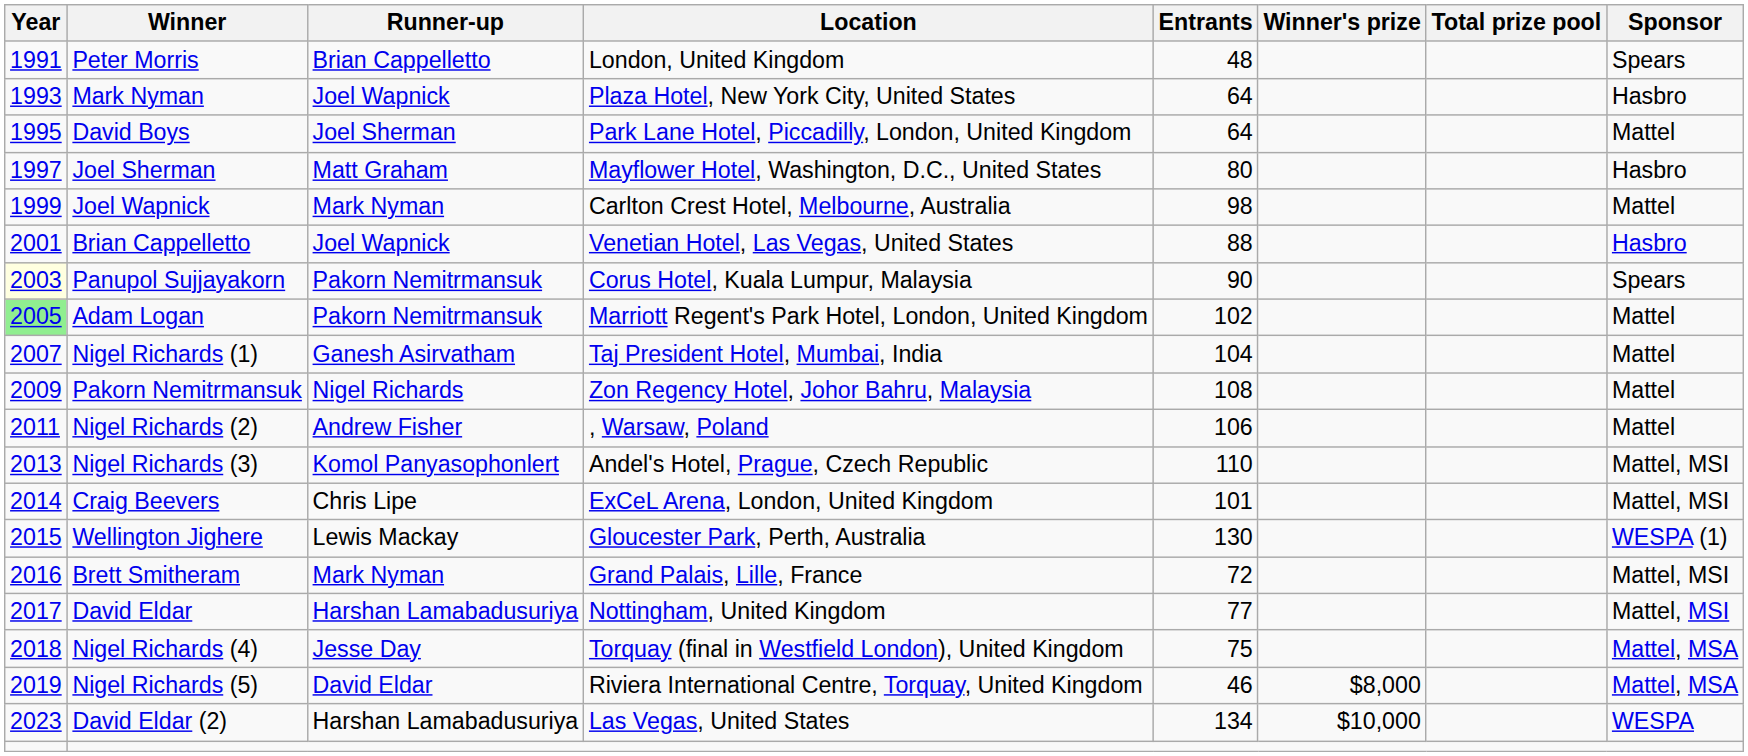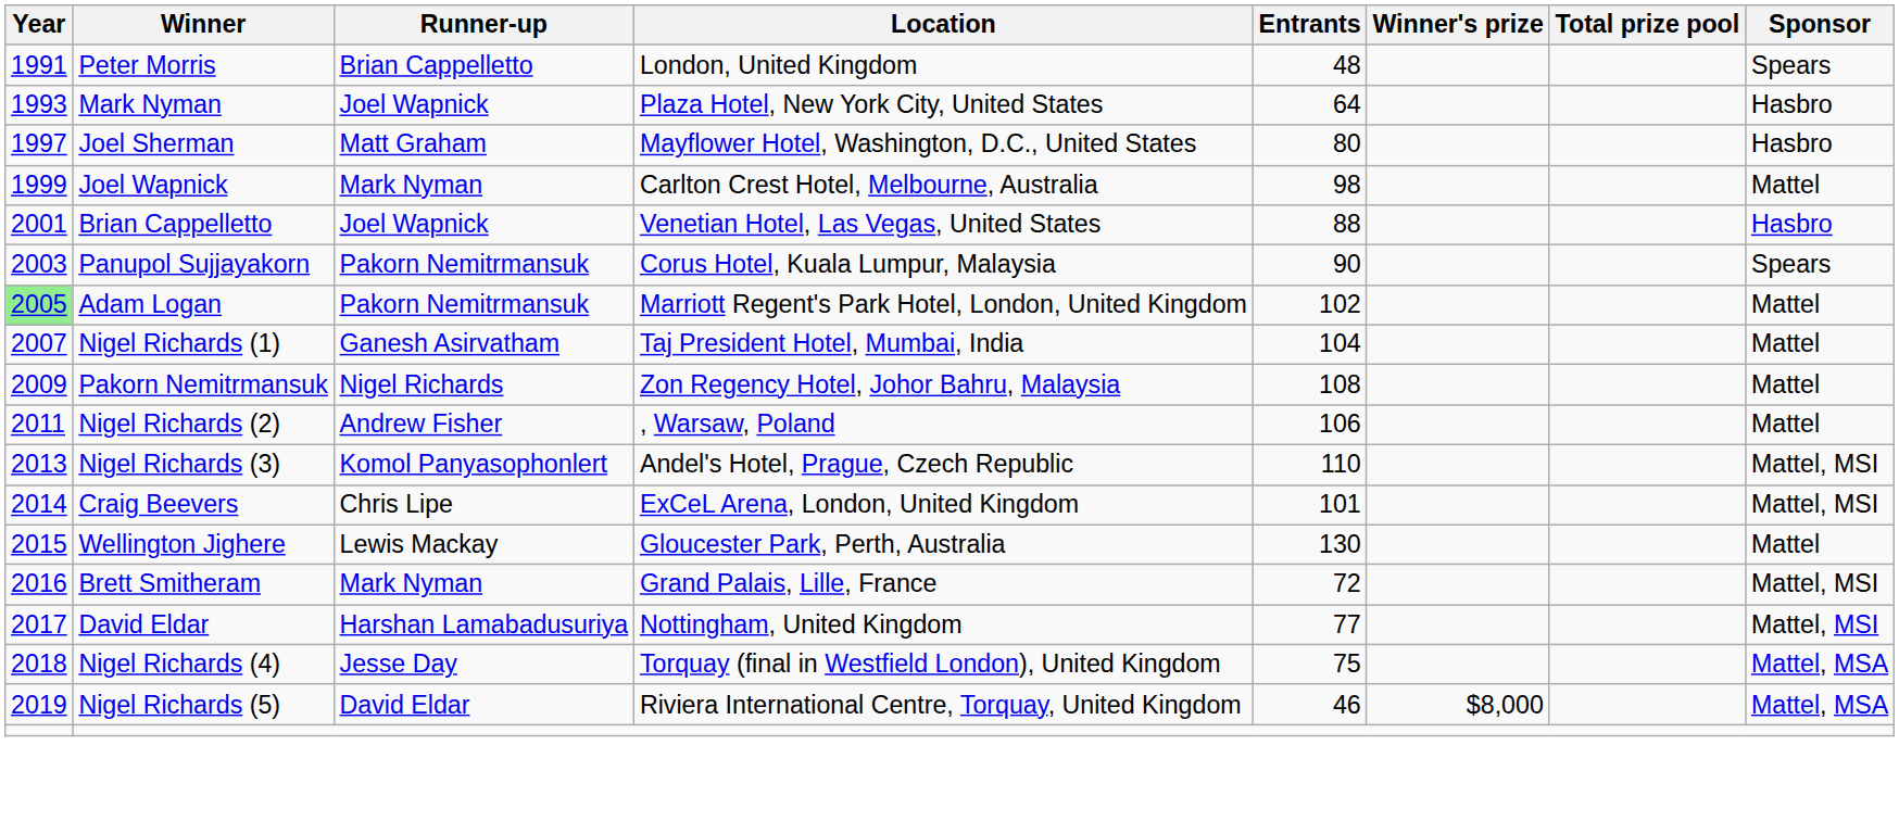- row: 1995 | David Boys | Joel Sherman | Park Lane Hotel, Piccadilly, London, United Kingdom | 64 | Mattel
Panupol Sujjayakorn | Year: lightyellow background -> no background
Wellington Jighere | Sponsor: WESPA (1) -> Mattel
- row: 2023 | David Eldar (2) | Harshan Lamabadusuriya | Las Vegas, United States | 134 | $10,000 | WESPA
